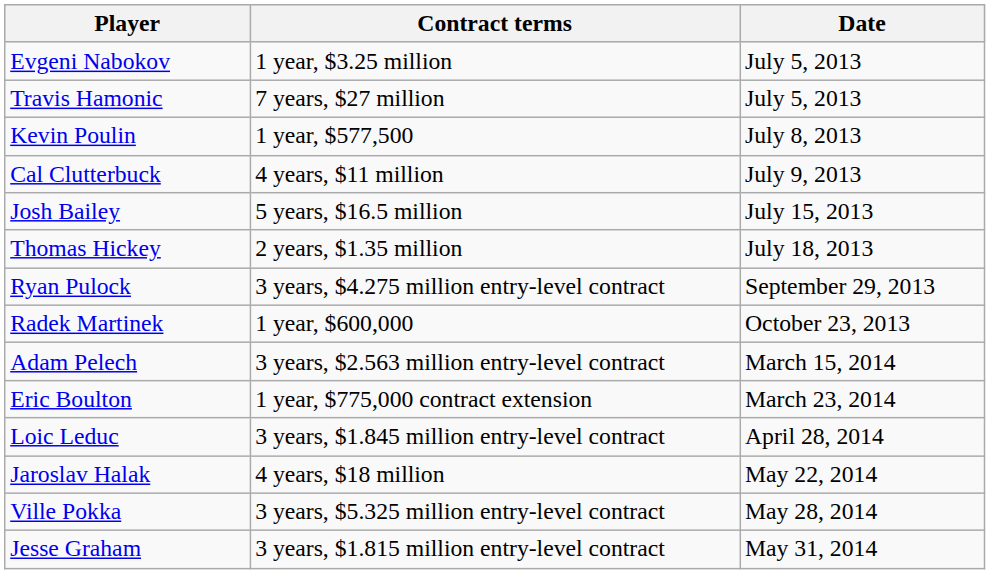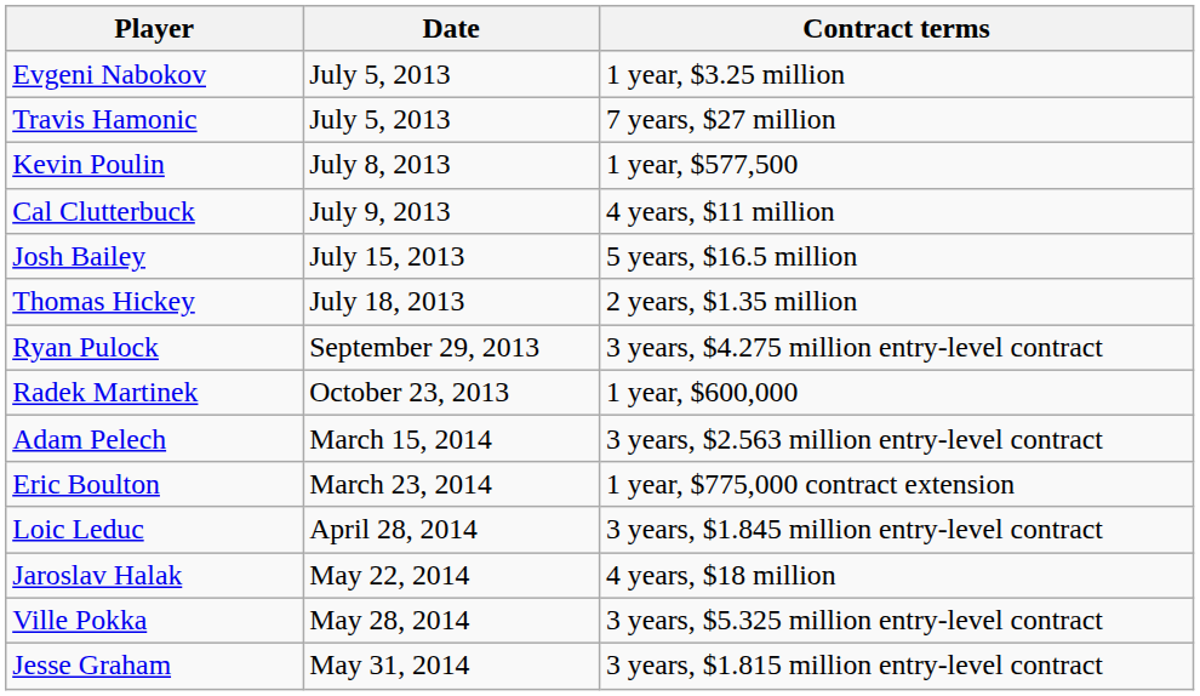columns swapped: Date <-> Contract terms
